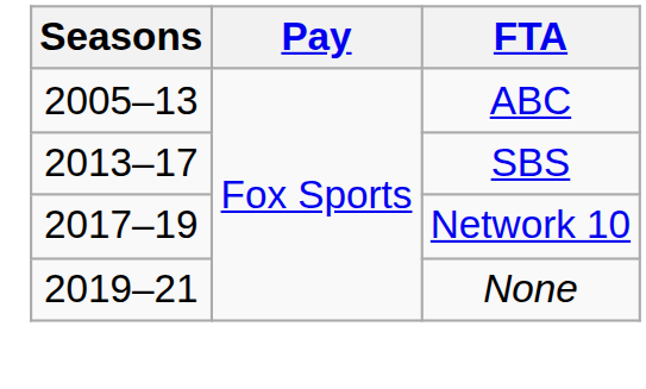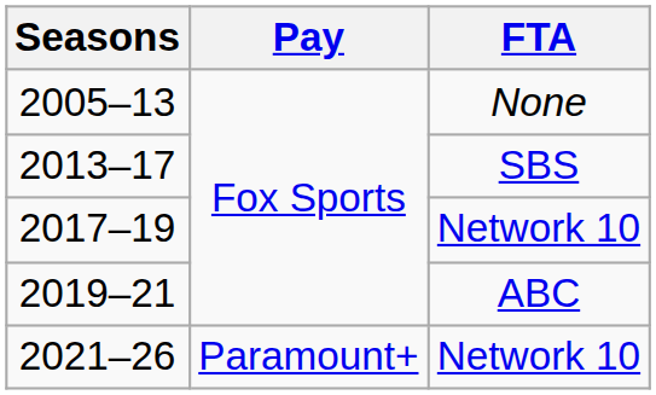2005–13 | FTA: ABC -> None
2019–21 | FTA: None -> ABC
+ row: 2021–26 | Paramount+ | Network 10
